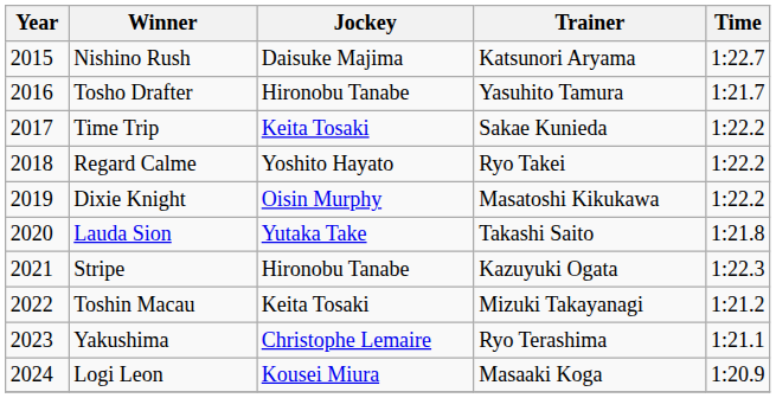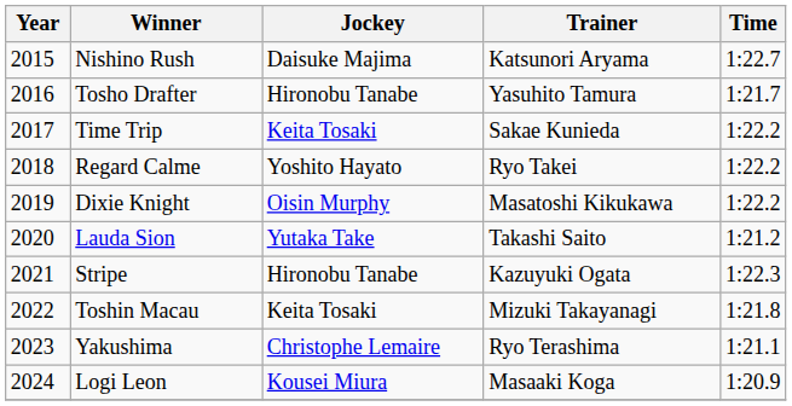Lauda Sion | Time: 1:21.8 -> 1:21.2
Toshin Macau | Time: 1:21.2 -> 1:21.8
